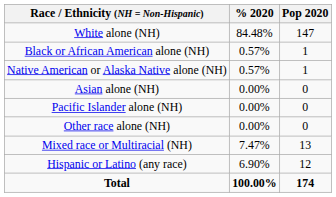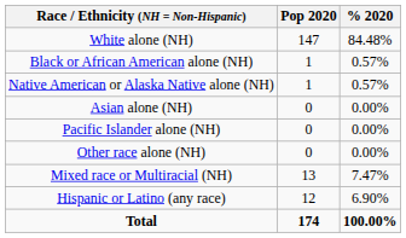columns swapped: Pop 2020 <-> % 2020
